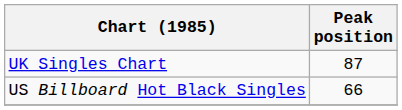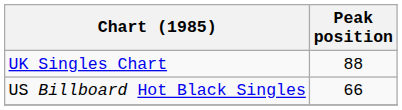UK Singles Chart | Peak position: 87 -> 88
